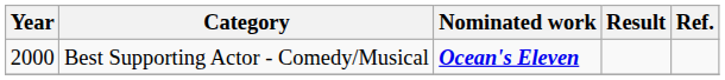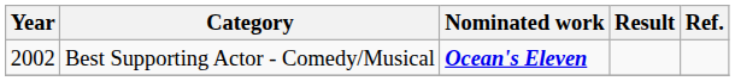Best Supporting Actor - Comedy/Musical | Year: 2000 -> 2002
